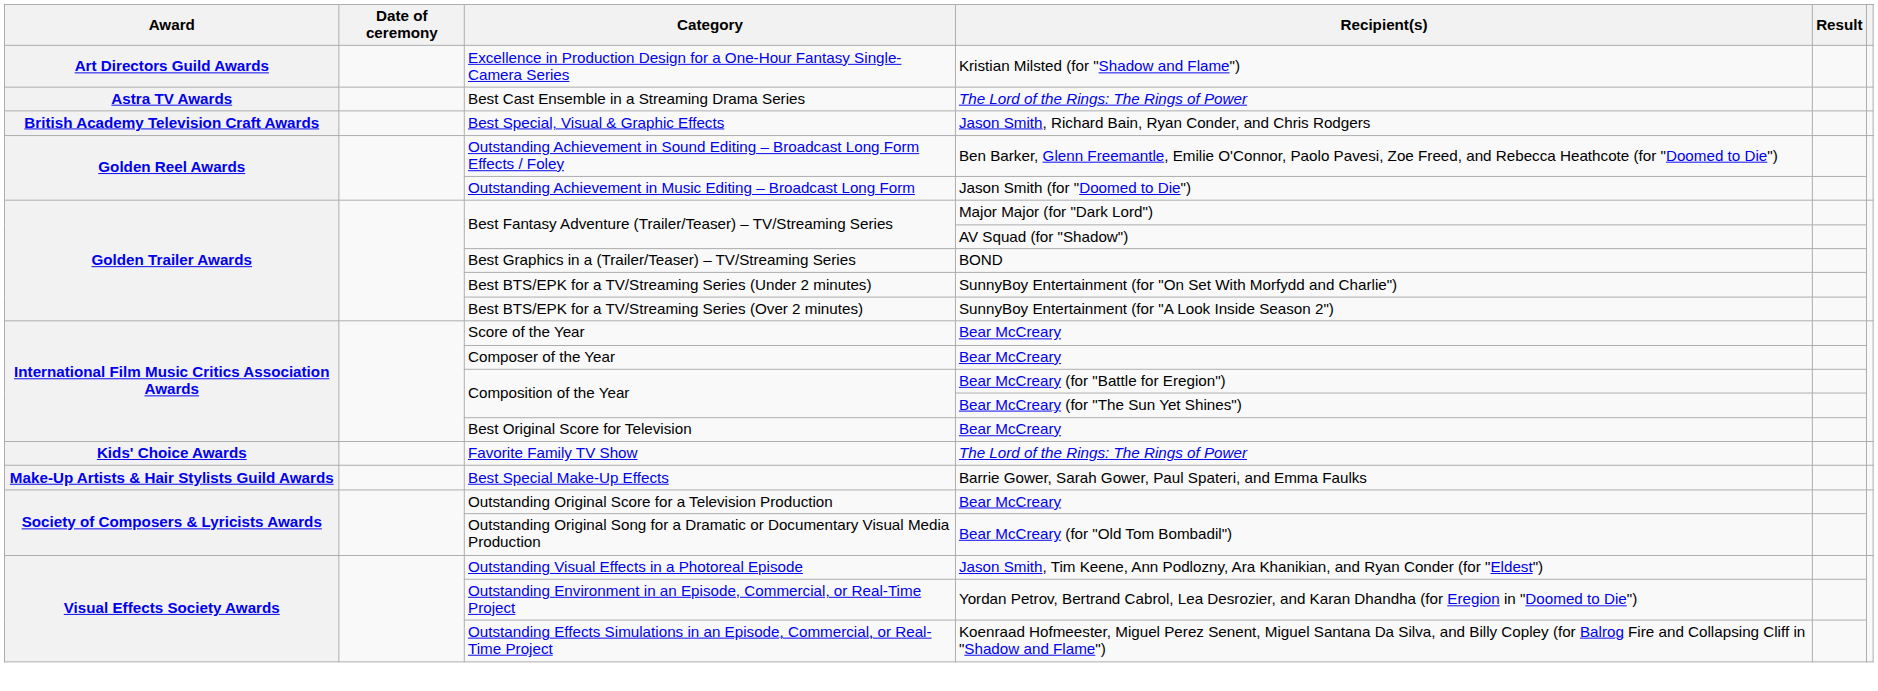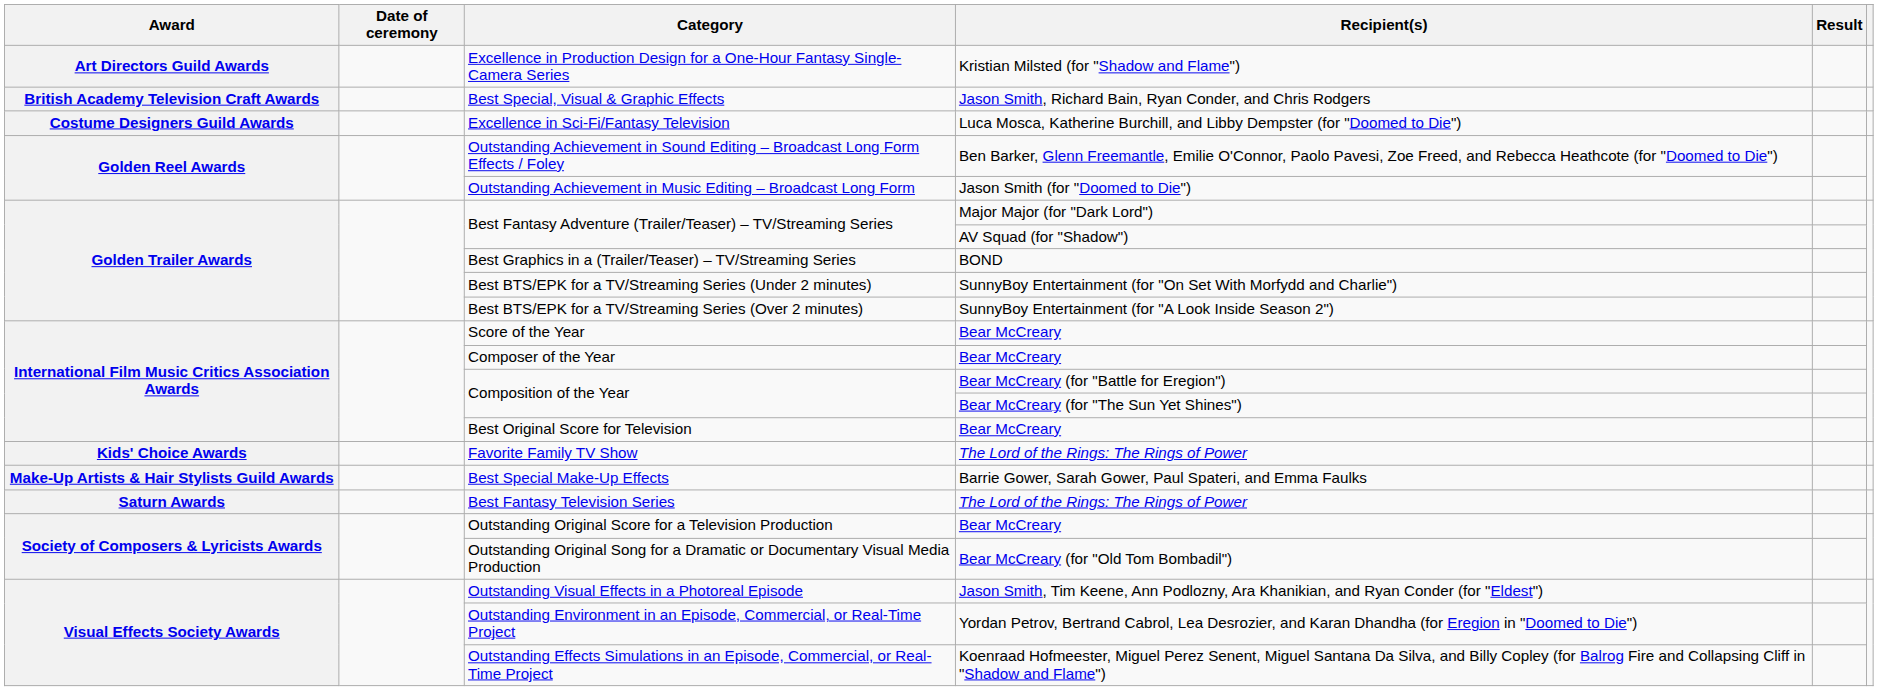- row: Astra TV Awards | Best Cast Ensemble in a Streaming Drama Series | The Lord of the Rings: The Rings of Power
+ row: Costume Designers Guild Awards | Excellence in Sci-Fi/Fantasy Television | Luca Mosca, Katherine Burchill, and Libby Dempster (for "Doomed to Die")
+ row: Saturn Awards | Best Fantasy Television Series | The Lord of the Rings: The Rings of Power
